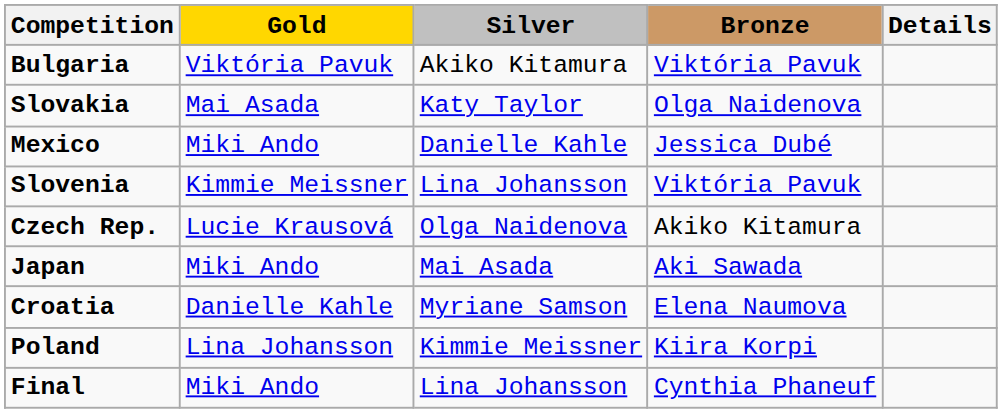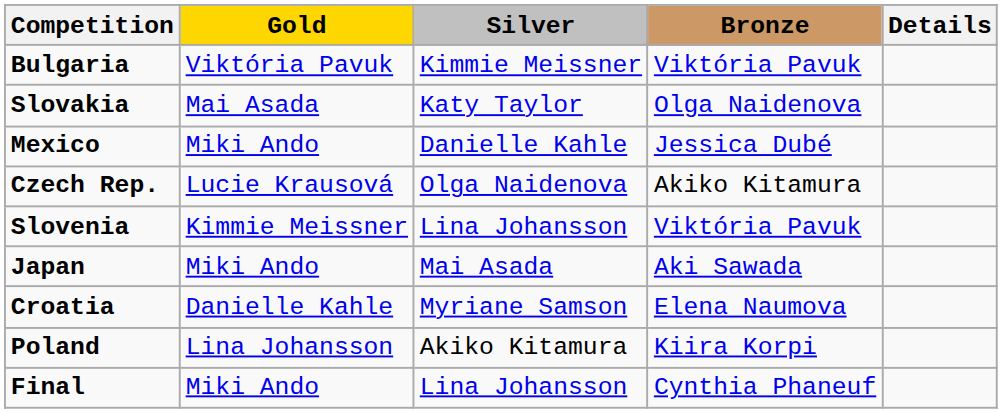Bulgaria | Silver: Akiko Kitamura -> Kimmie Meissner
rows swapped: Czech Rep. <-> Slovenia
Poland | Silver: Kimmie Meissner -> Akiko Kitamura
